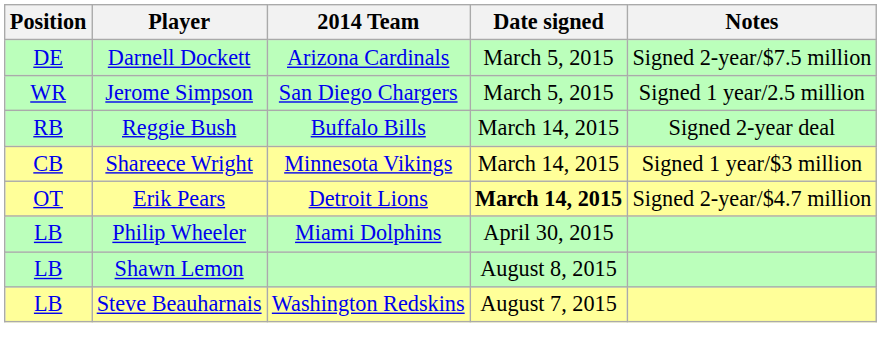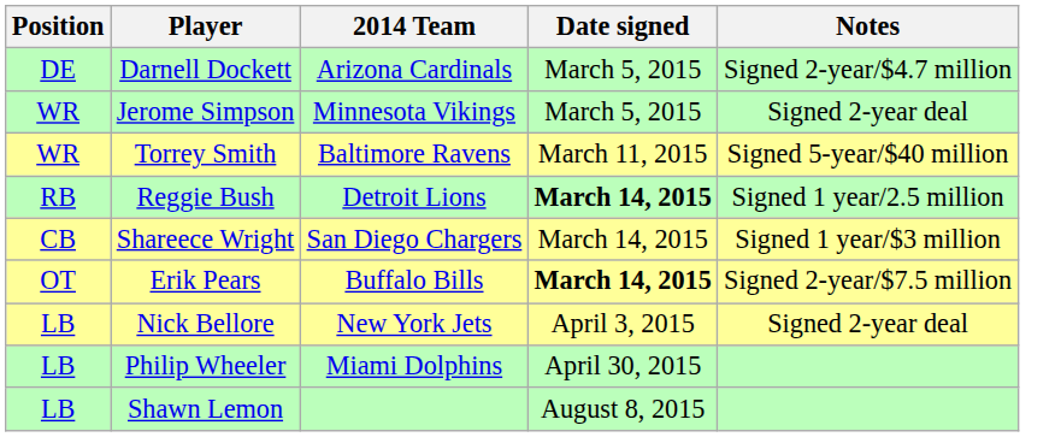Darnell Dockett | Notes: Signed 2-year/$7.5 million -> Signed 2-year/$4.7 million
Jerome Simpson | 2014 Team: San Diego Chargers -> Minnesota Vikings
Jerome Simpson | Notes: Signed 1 year/2.5 million -> Signed 2-year deal
+ row: WR | Torrey Smith | Baltimore Ravens | March 11, 2015 | Signed 5-year/$40 million
Reggie Bush | 2014 Team: Buffalo Bills -> Detroit Lions
Reggie Bush | Date signed: normal -> bold
Reggie Bush | Notes: Signed 2-year deal -> Signed 1 year/2.5 million
Shareece Wright | 2014 Team: Minnesota Vikings -> San Diego Chargers
Erik Pears | 2014 Team: Detroit Lions -> Buffalo Bills
Erik Pears | Notes: Signed 2-year/$4.7 million -> Signed 2-year/$7.5 million
+ row: LB | Nick Bellore | New York Jets | April 3, 2015 | Signed 2-year deal
- row: LB | Steve Beauharnais | Washington Redskins | August 7, 2015
